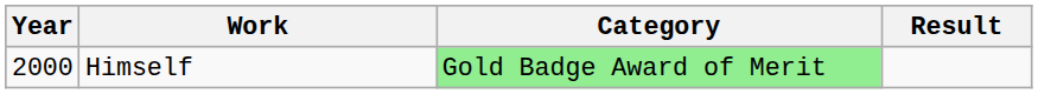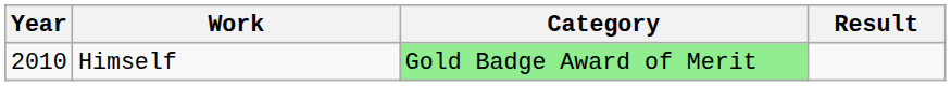Himself | Year: 2000 -> 2010
